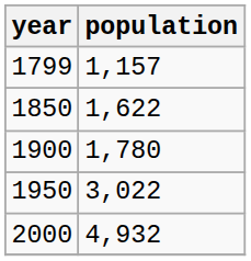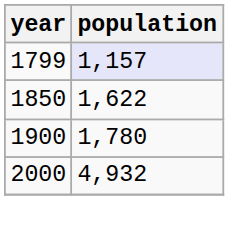1799 | population: no background -> lavender background
- row: 1950 | 3,022
